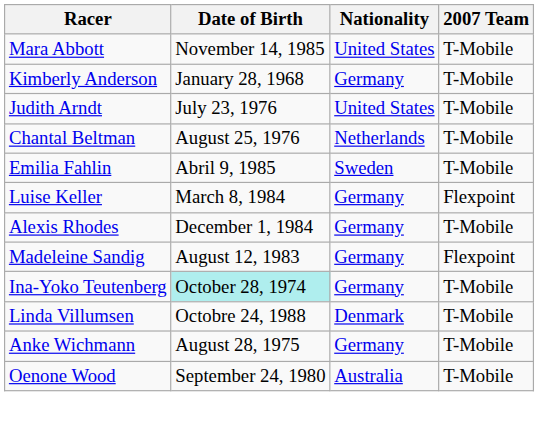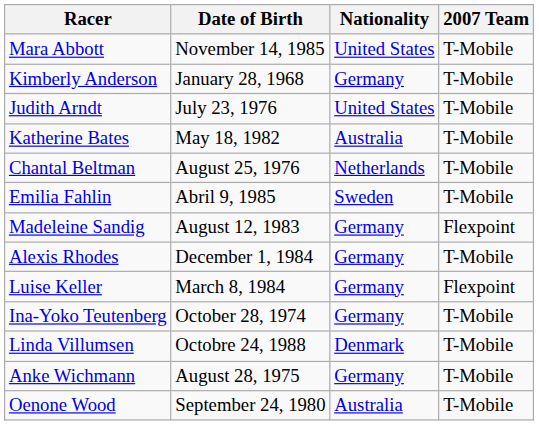+ row: Katherine Bates | May 18, 1982 | Australia | T-Mobile
rows swapped: Luise Keller <-> Madeleine Sandig
Ina-Yoko Teutenberg | Date of Birth: paleturquoise background -> no background
